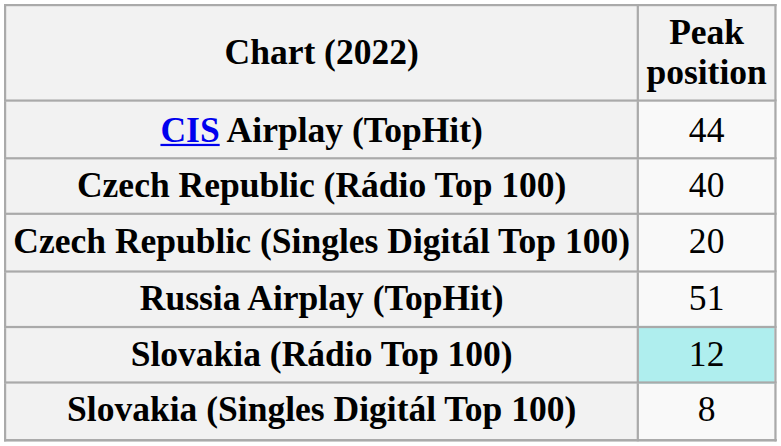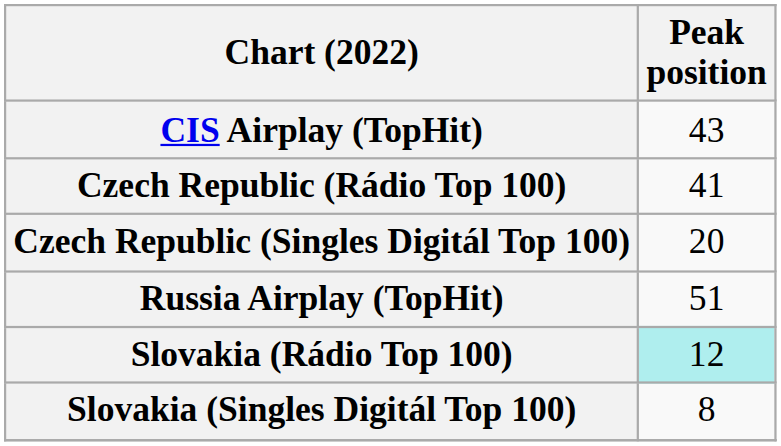CIS Airplay (TopHit) | Peak position: 44 -> 43
Czech Republic (Rádio Top 100) | Peak position: 40 -> 41
